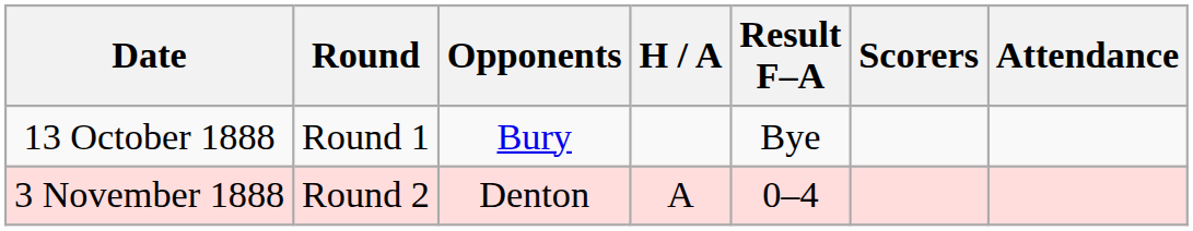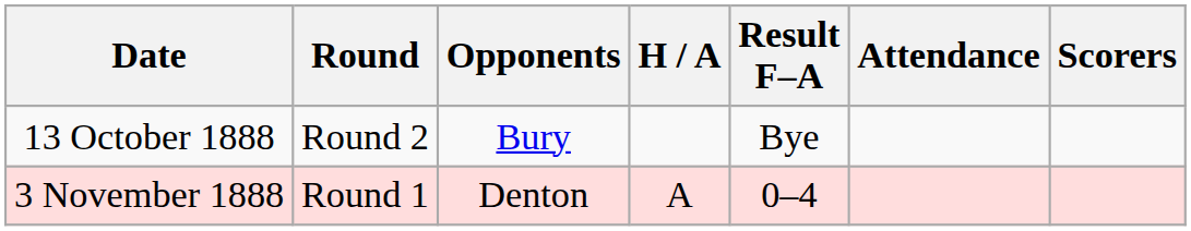columns swapped: Scorers <-> Attendance
13 October 1888 | Round: Round 1 -> Round 2
3 November 1888 | Round: Round 2 -> Round 1
